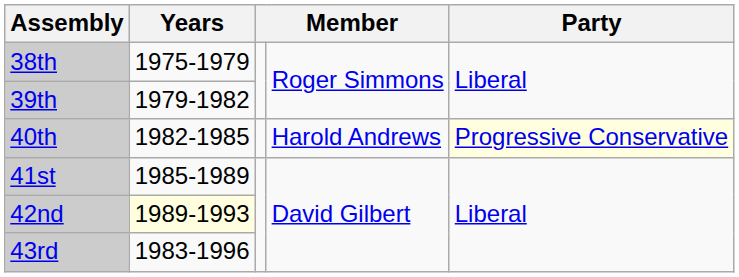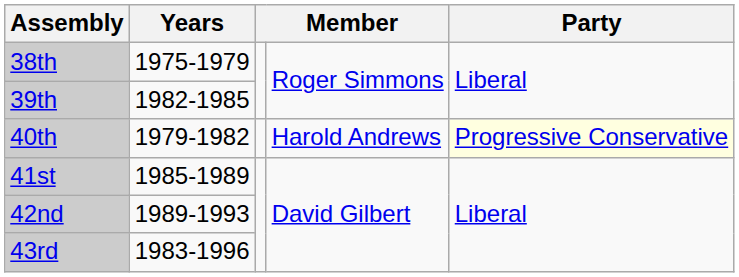39th | Years: 1979-1982 -> 1982-1985
40th | Years: 1982-1985 -> 1979-1982
42nd | Years: lightyellow background -> no background
